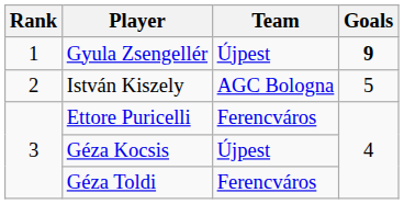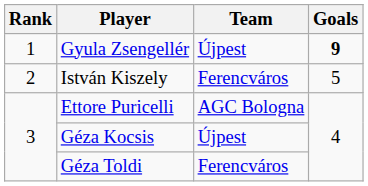István Kiszely | Team: AGC Bologna -> Ferencváros
Ettore Puricelli | Team: Ferencváros -> AGC Bologna
